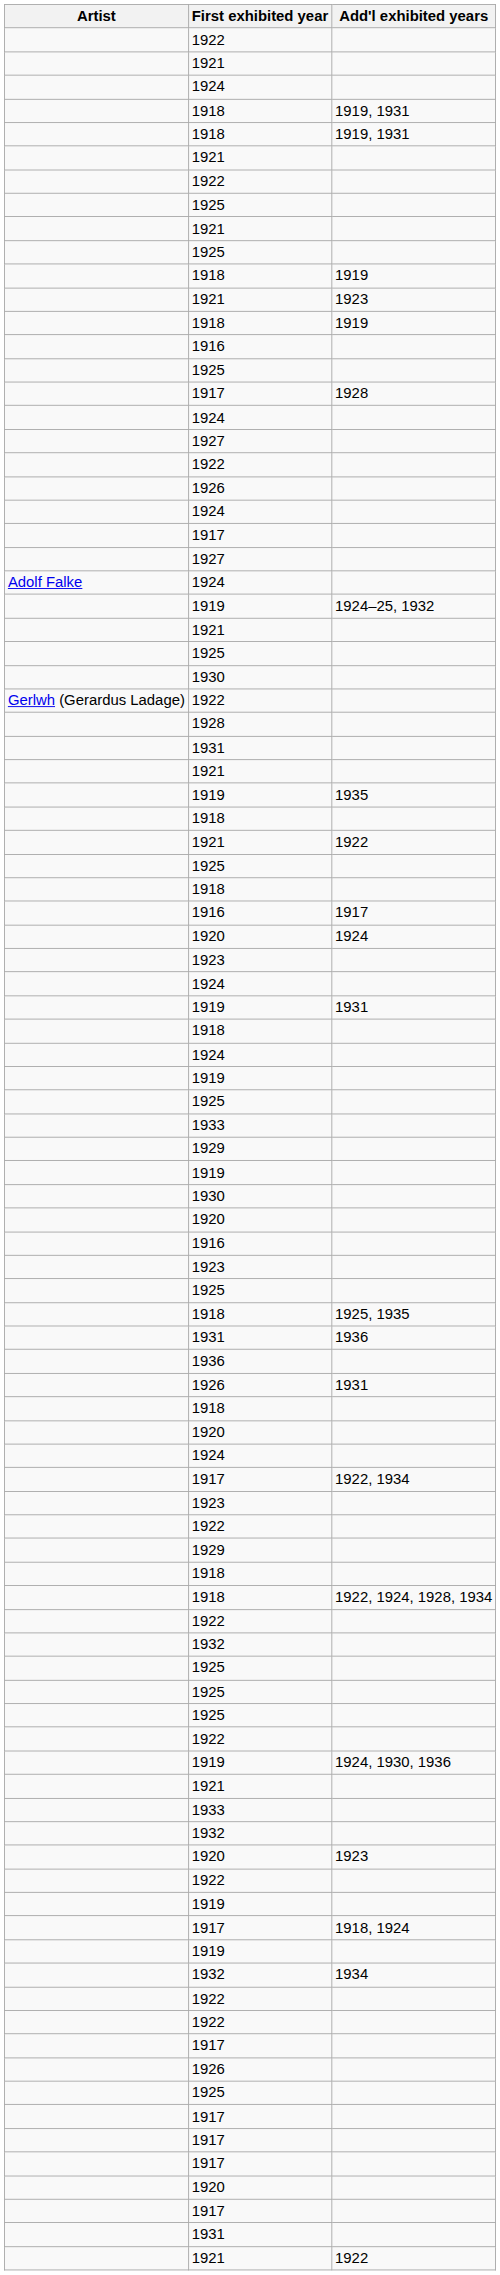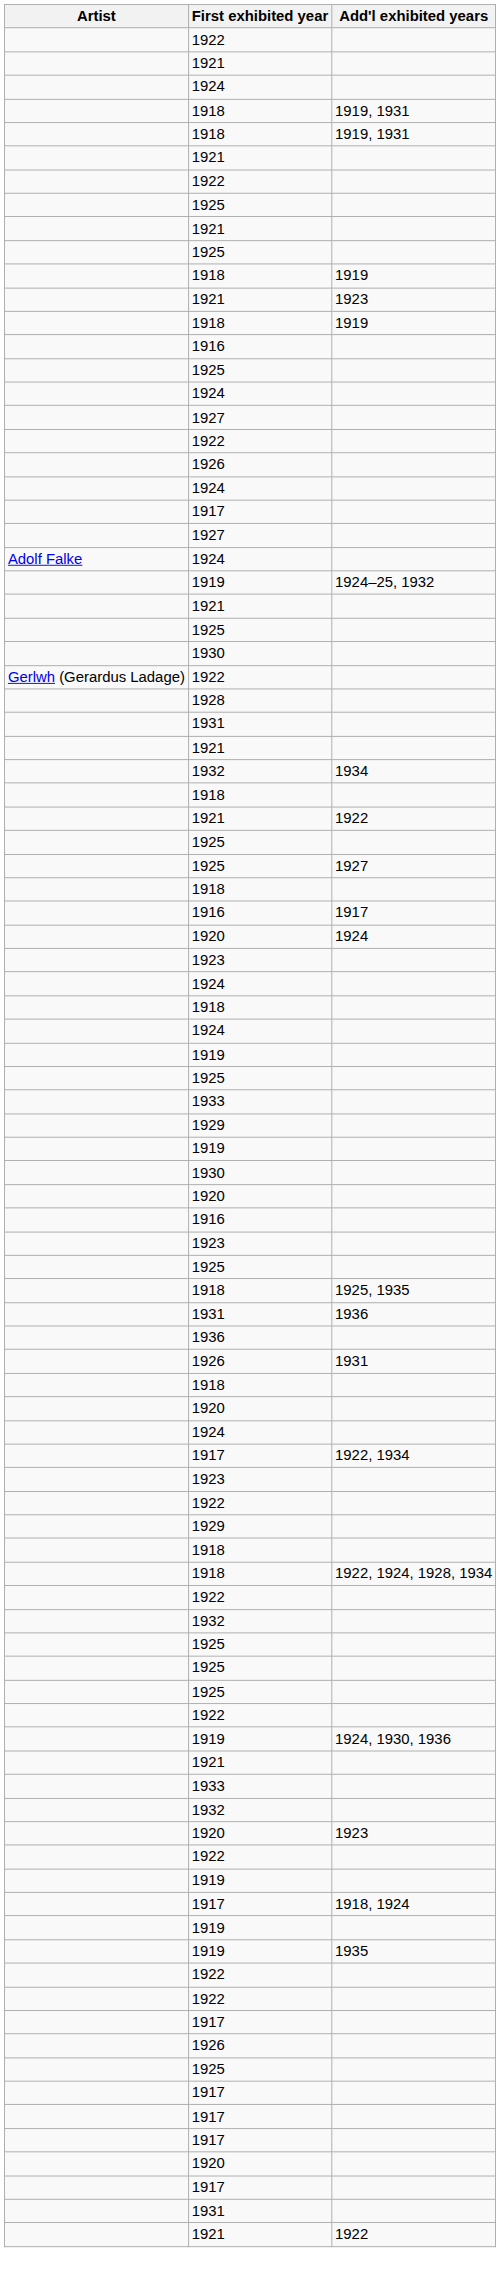- row: 1917 | 1928
rows swapped: 1919 / 1935 <-> 1932 / 1934
+ row: 1925 | 1927
- row: 1919 | 1931
